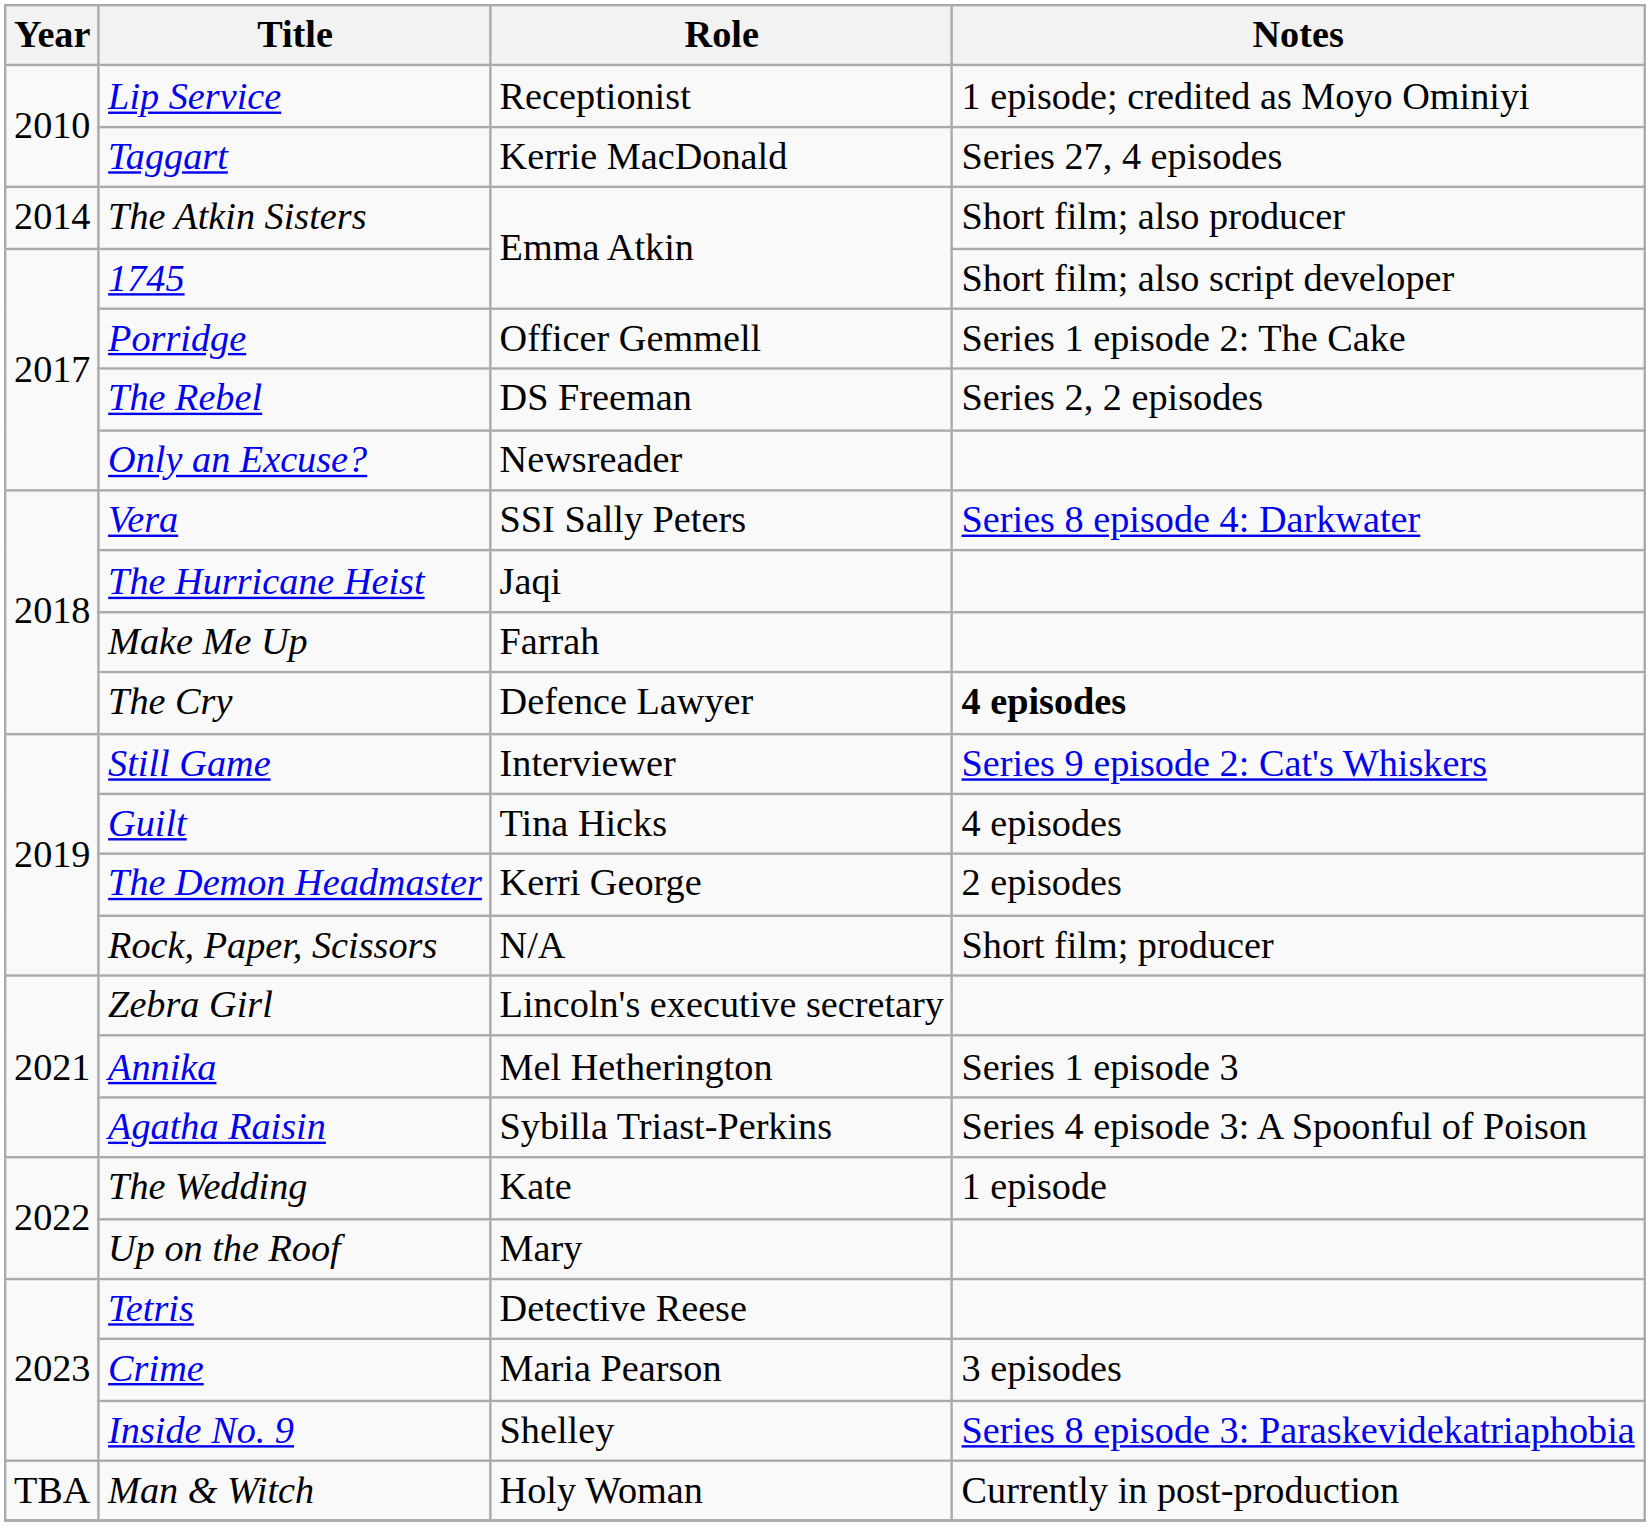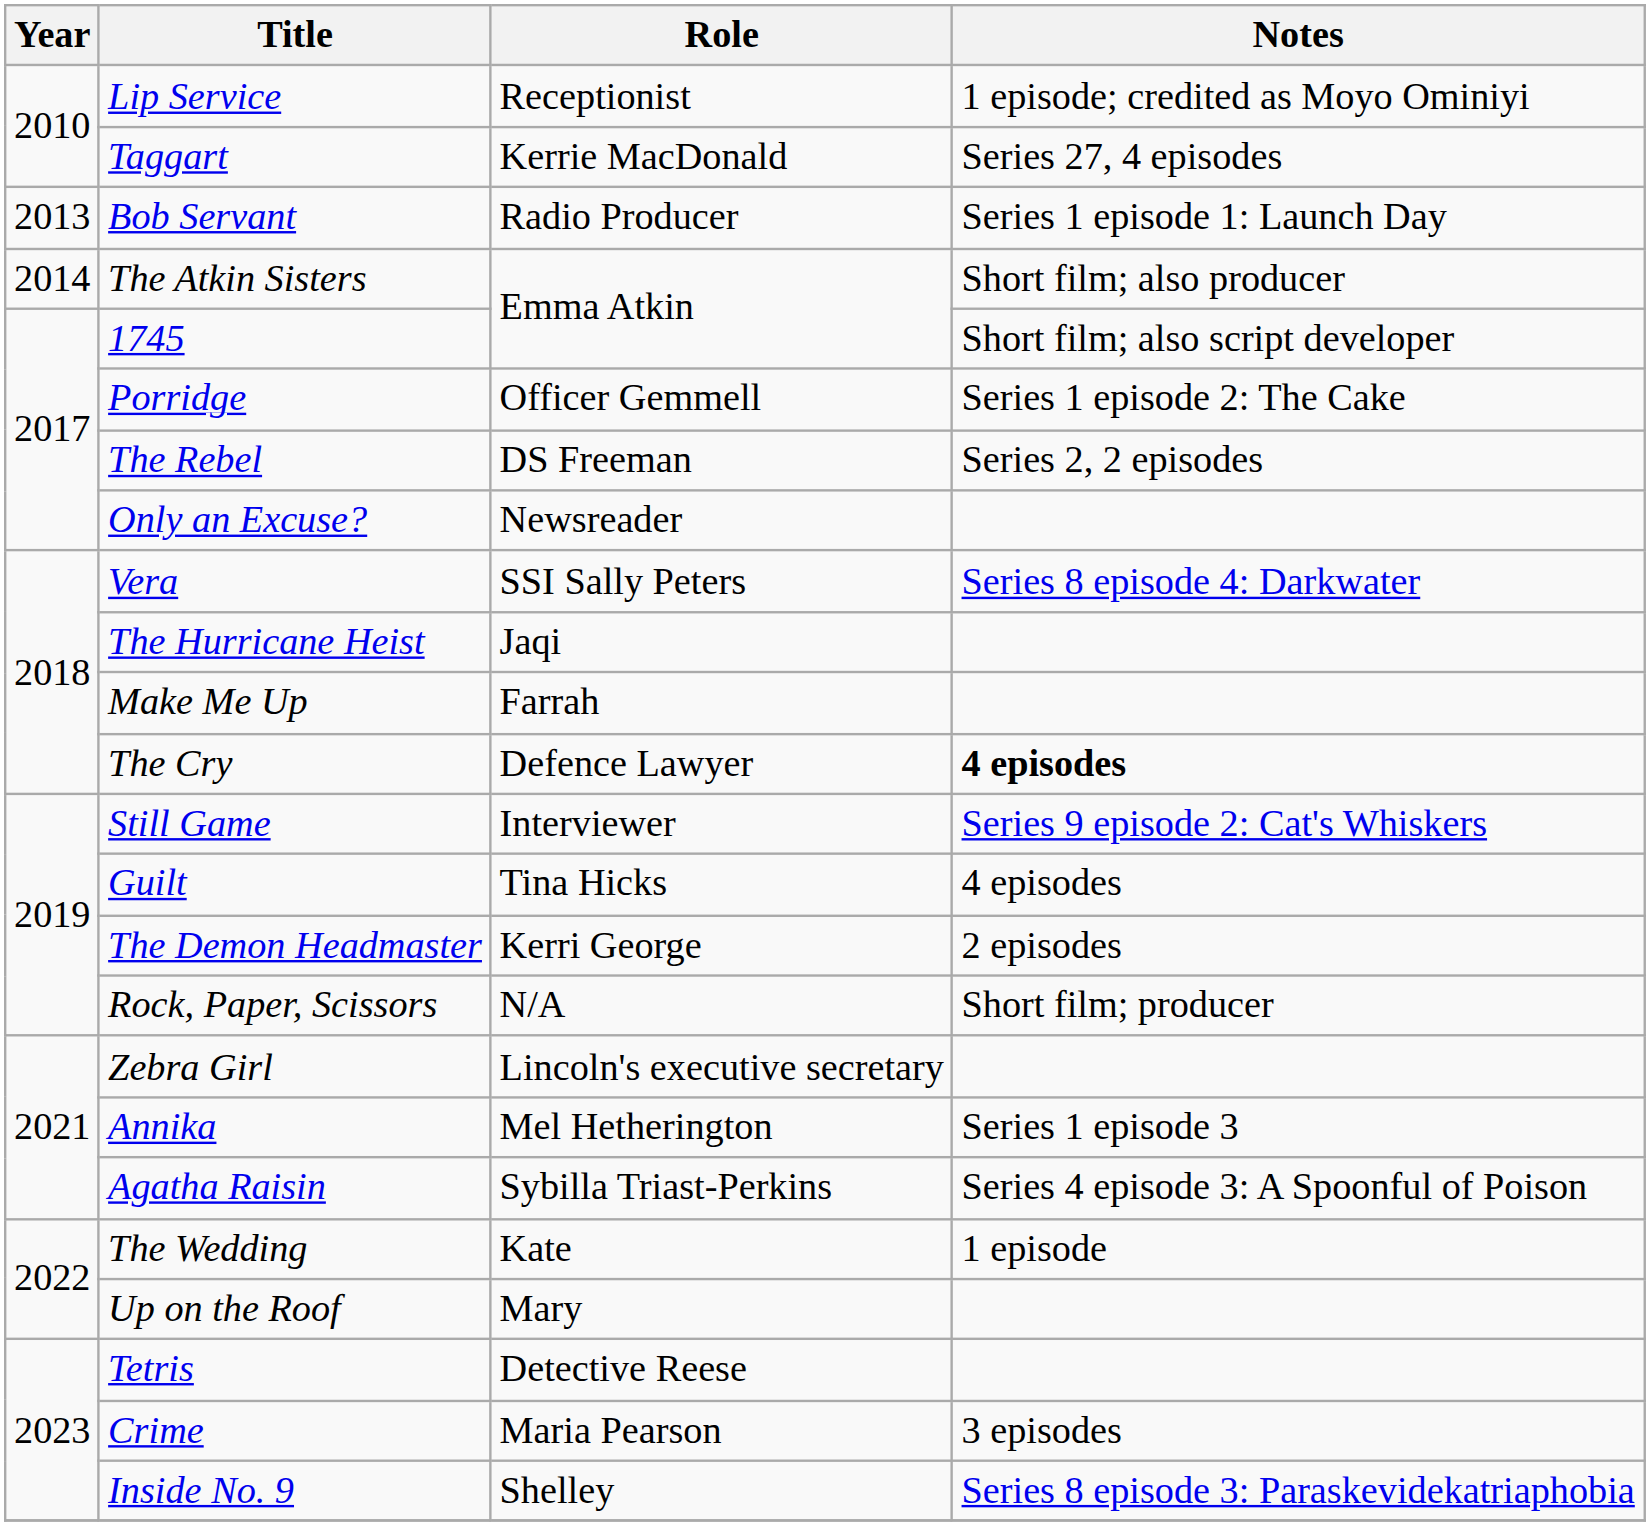+ row: 2013 | Bob Servant | Radio Producer | Series 1 episode 1: Launch Day
- row: TBA | Man & Witch | Holy Woman | Currently in post-production
